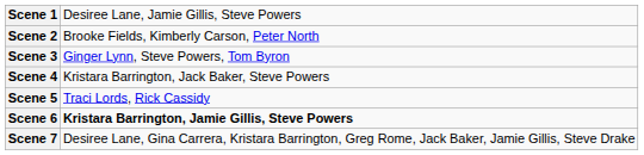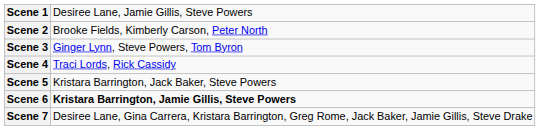Scene 4 | column 2: Kristara Barrington, Jack Baker, Steve Powers -> Traci Lords, Rick Cassidy
Scene 5 | column 2: Traci Lords, Rick Cassidy -> Kristara Barrington, Jack Baker, Steve Powers
